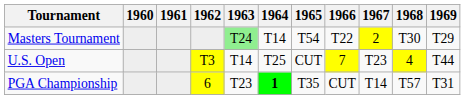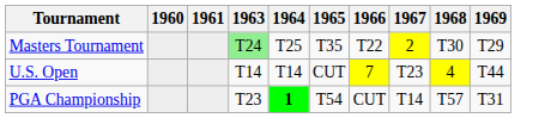- column: 1962 | T3 | 6
Masters Tournament | 1964: T14 -> T25
Masters Tournament | 1965: T54 -> T35
U.S. Open | 1964: T25 -> T14
PGA Championship | 1965: T35 -> T54
